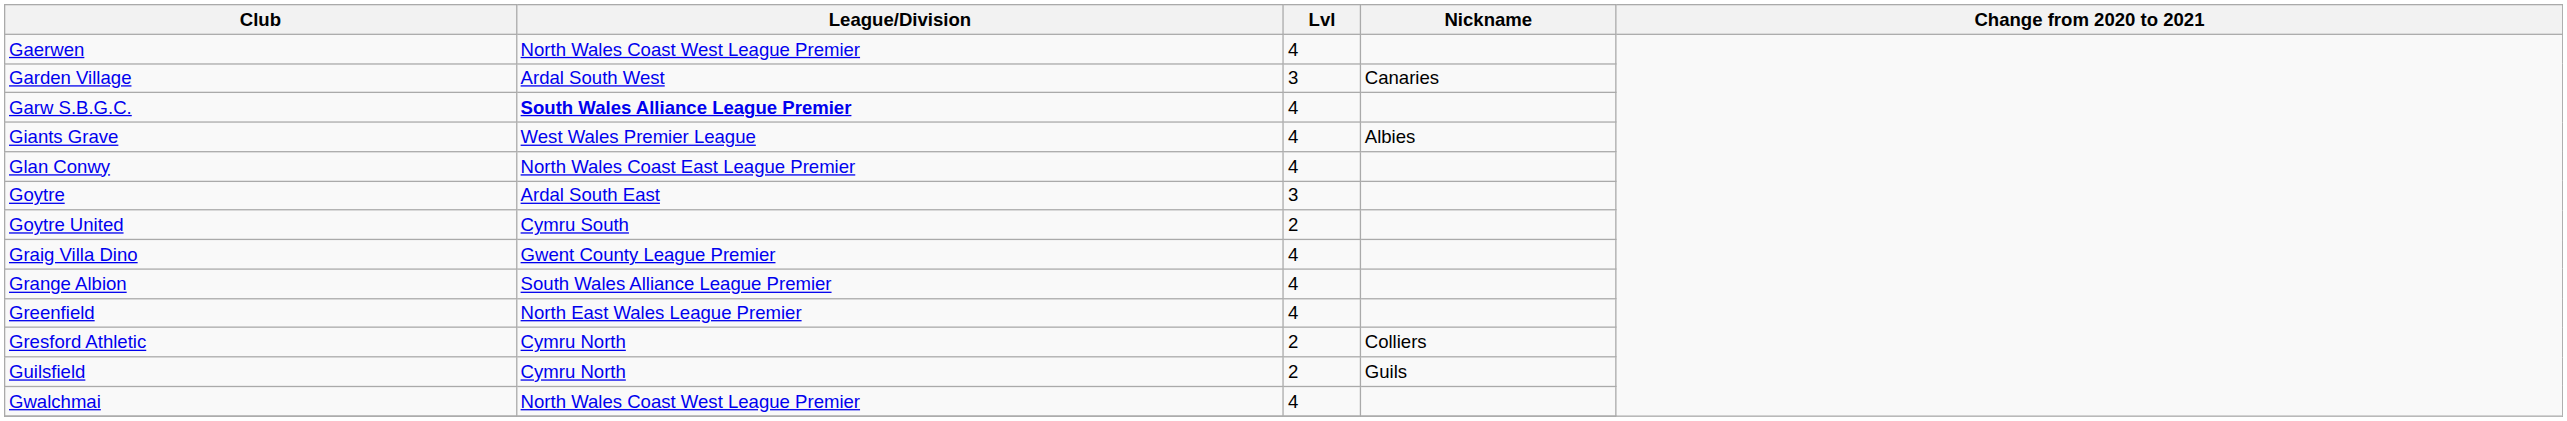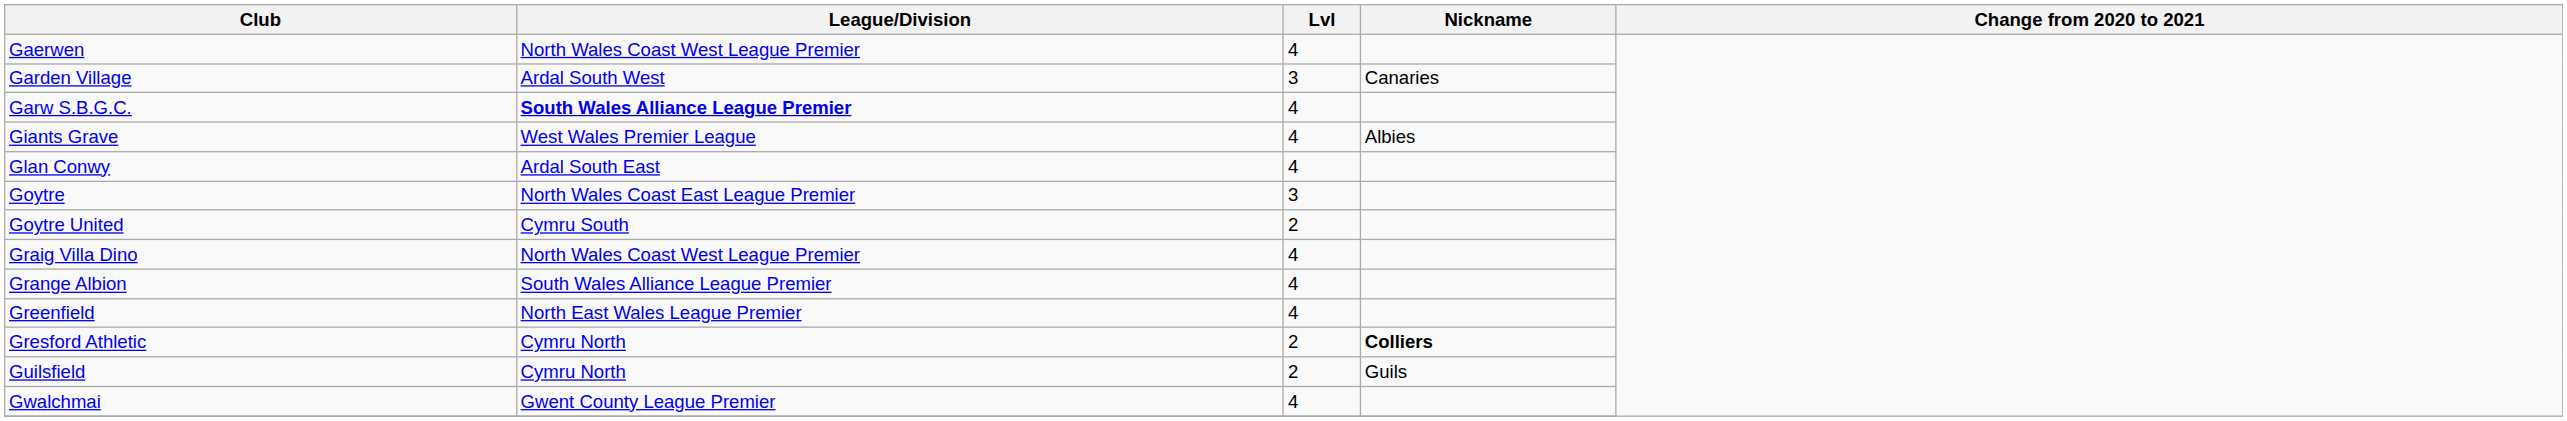Glan Conwy | League/Division: North Wales Coast East League Premier -> Ardal South East
Goytre | League/Division: Ardal South East -> North Wales Coast East League Premier
Graig Villa Dino | League/Division: Gwent County League Premier -> North Wales Coast West League Premier
Gresford Athletic | Nickname: normal -> bold
Gwalchmai | League/Division: North Wales Coast West League Premier -> Gwent County League Premier
